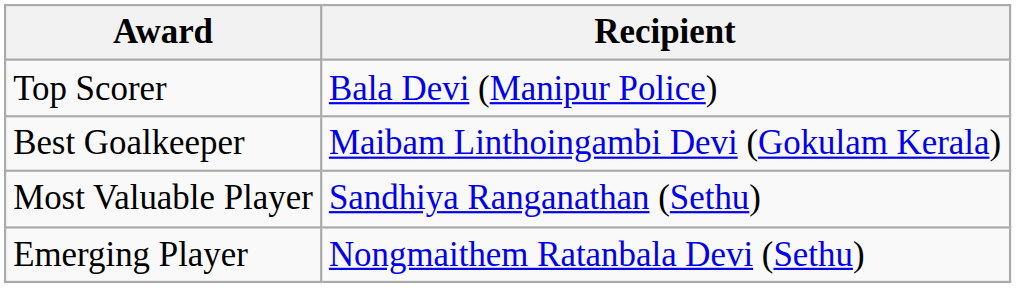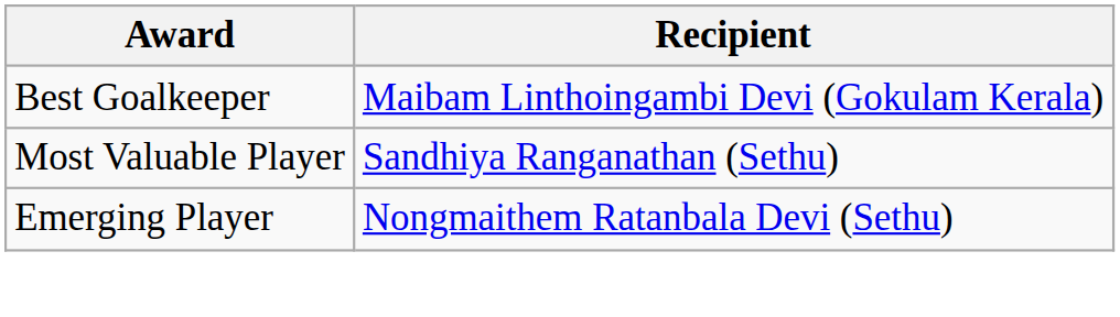- row: Top Scorer | Bala Devi (Manipur Police)
